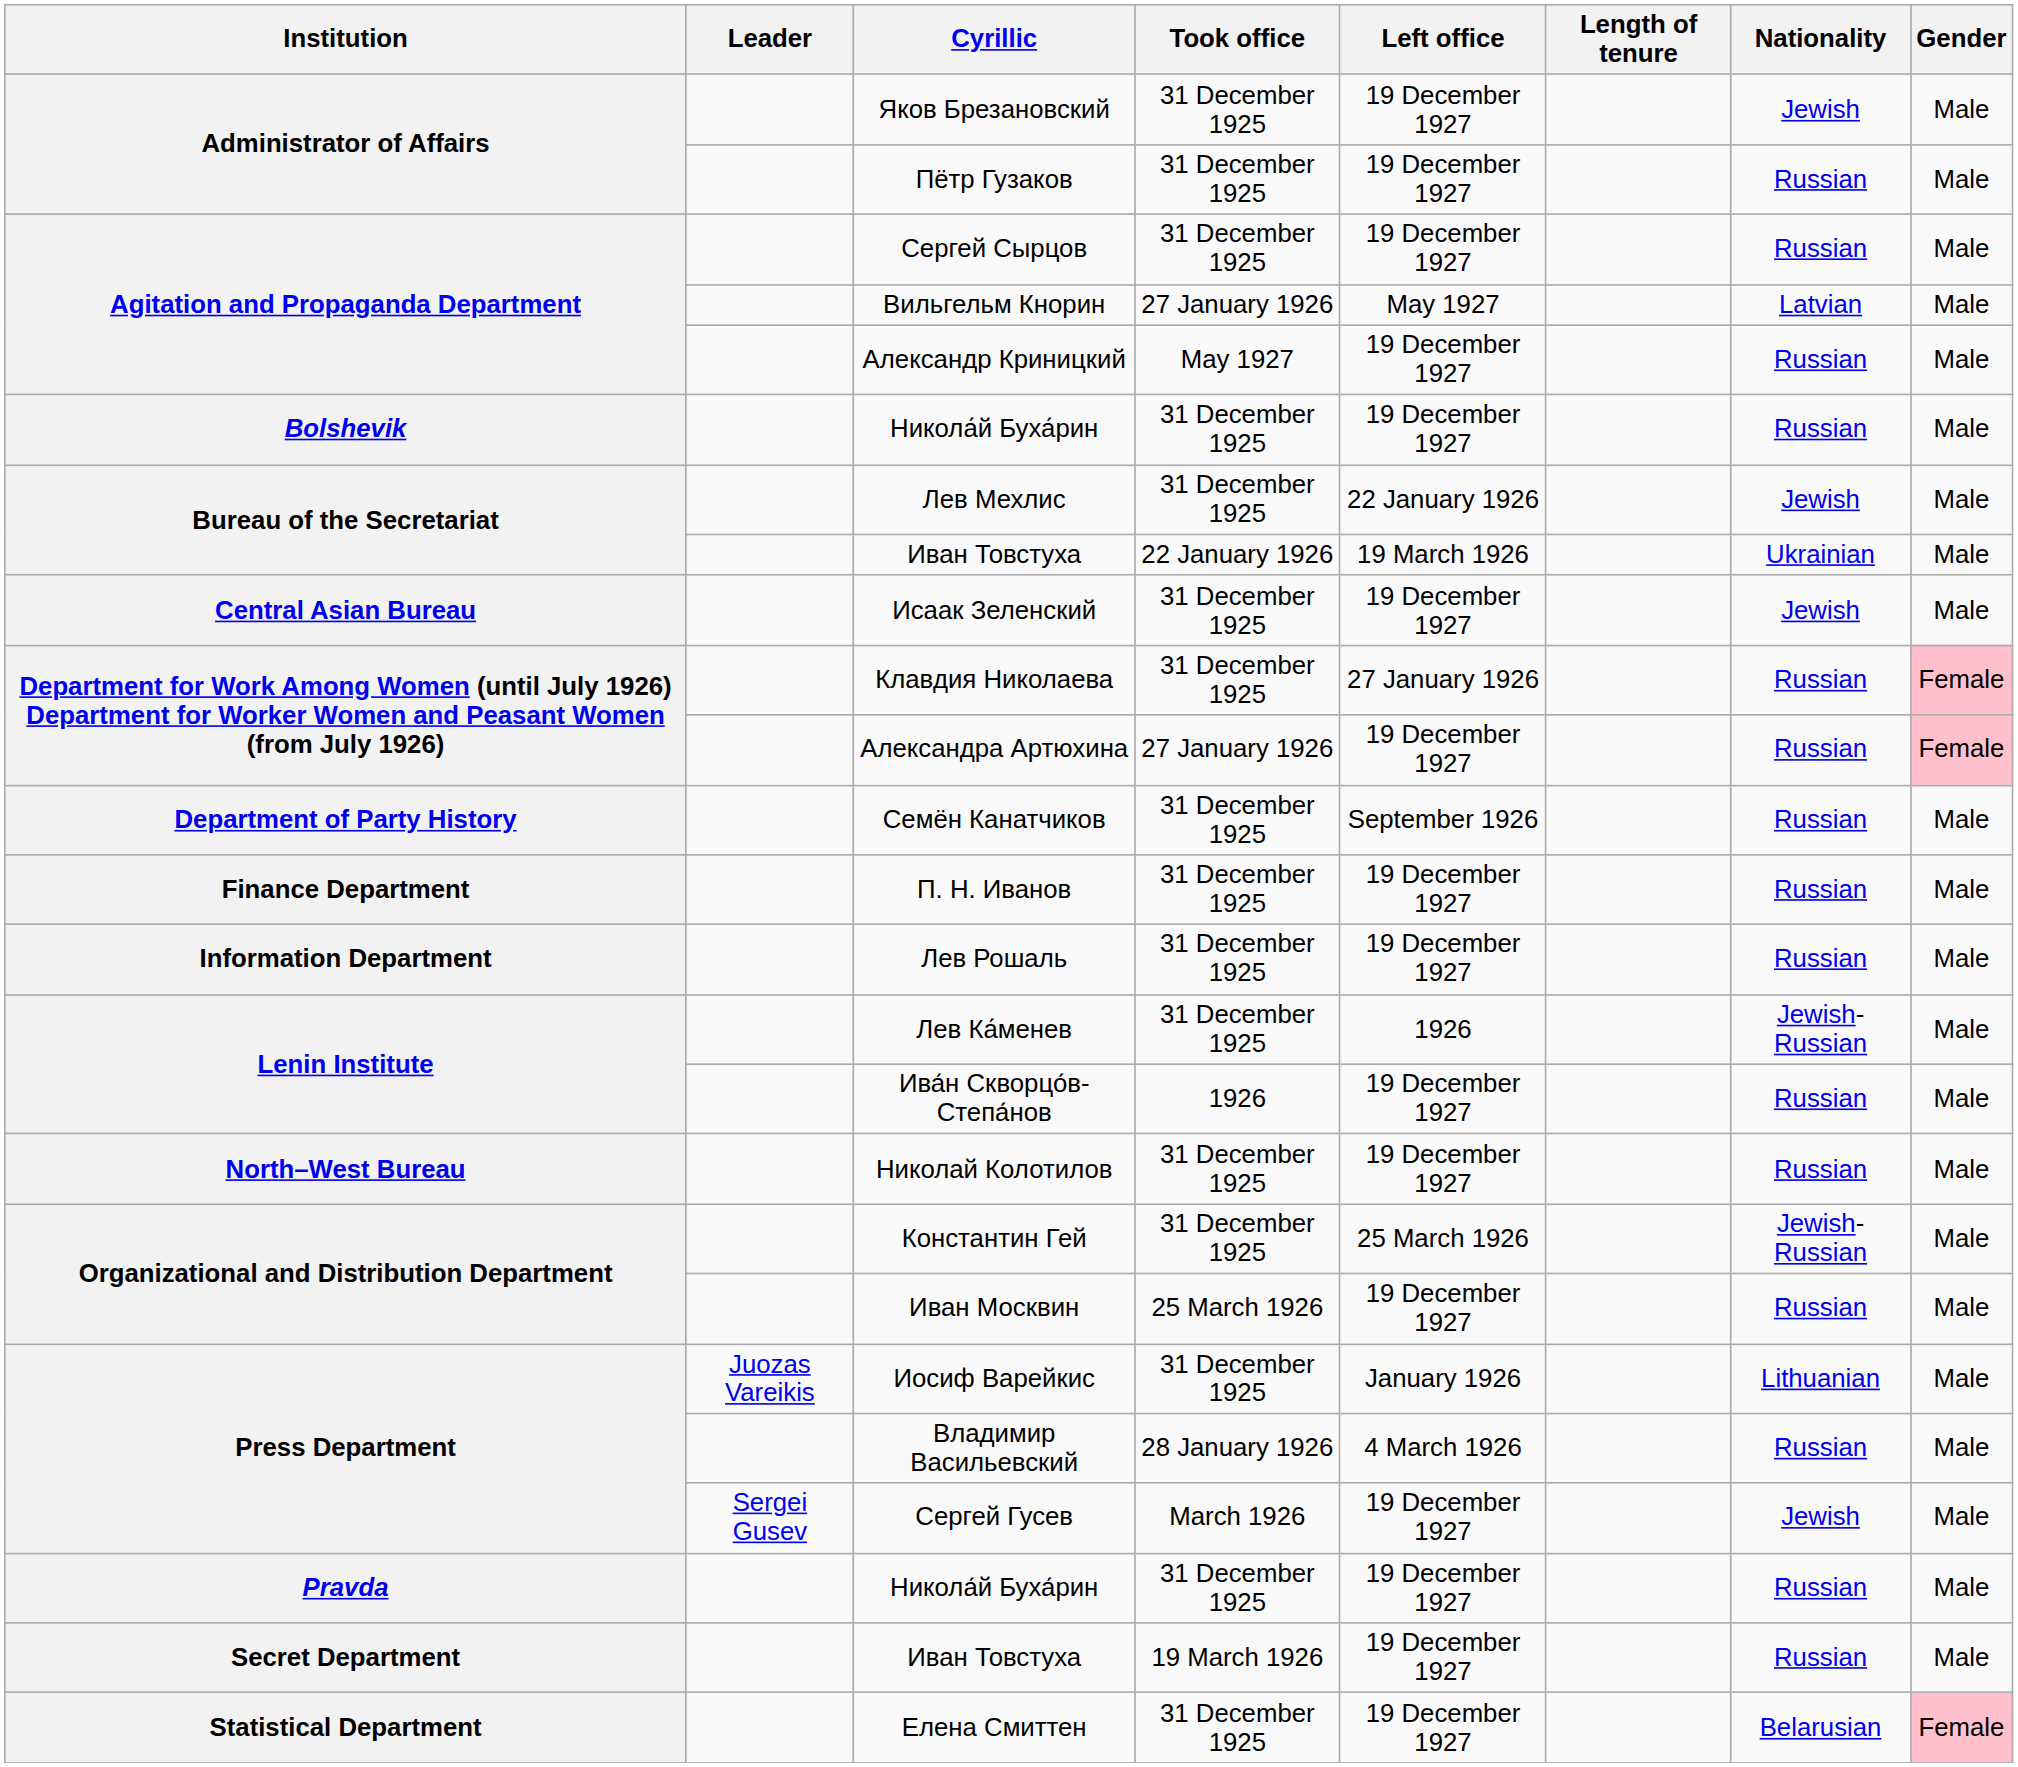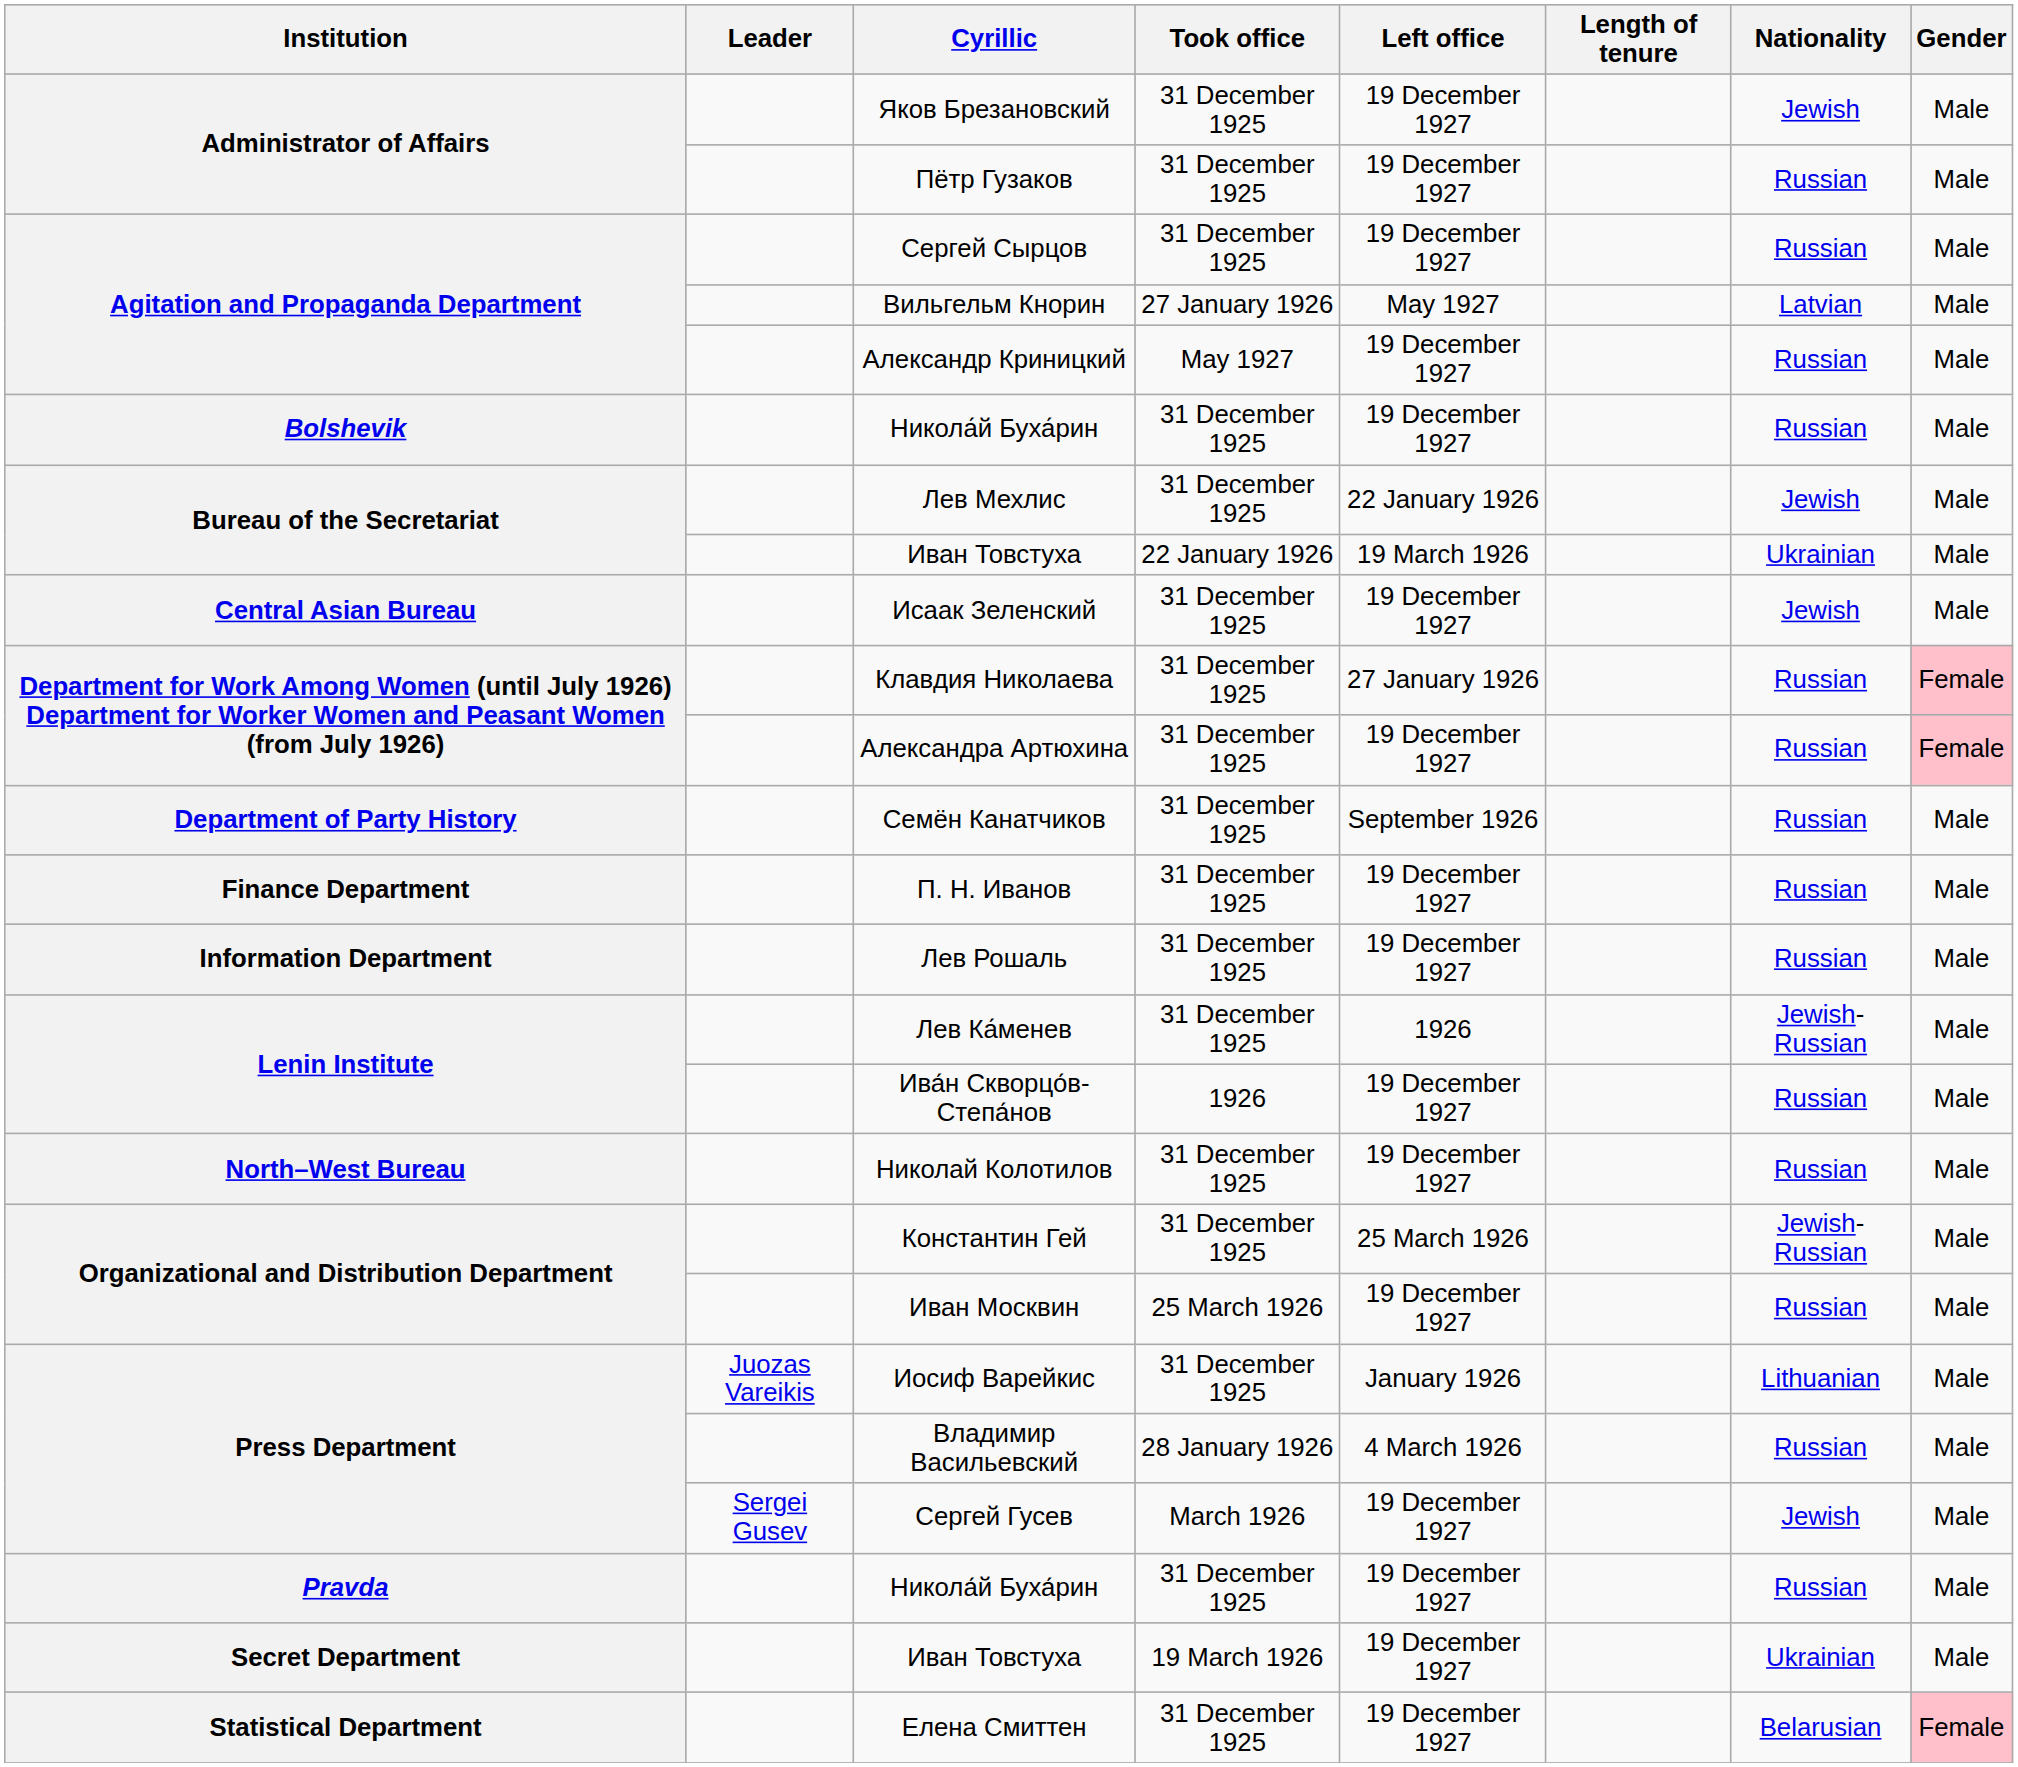Александра Артюхина | Took office: 27 January 1926 -> 31 December 1925
Secret Department / Иван Товстуха | Nationality: Russian -> Ukrainian
